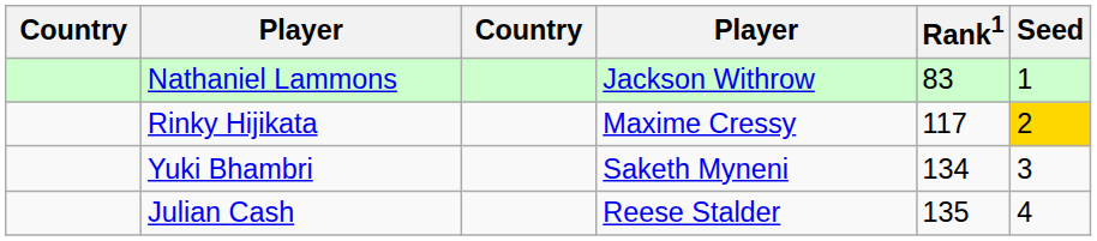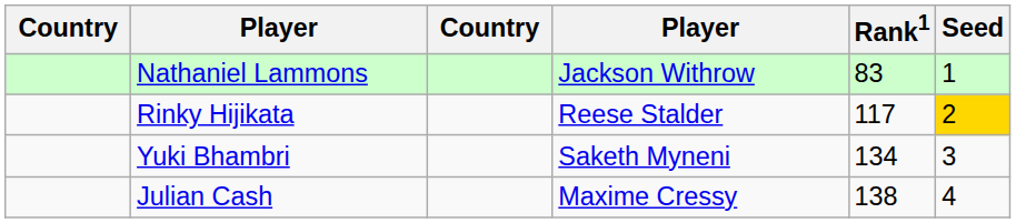Rinky Hijikata | column 4: Maxime Cressy -> Reese Stalder
Julian Cash | column 4: Reese Stalder -> Maxime Cressy
Julian Cash | Rank1: 135 -> 138
